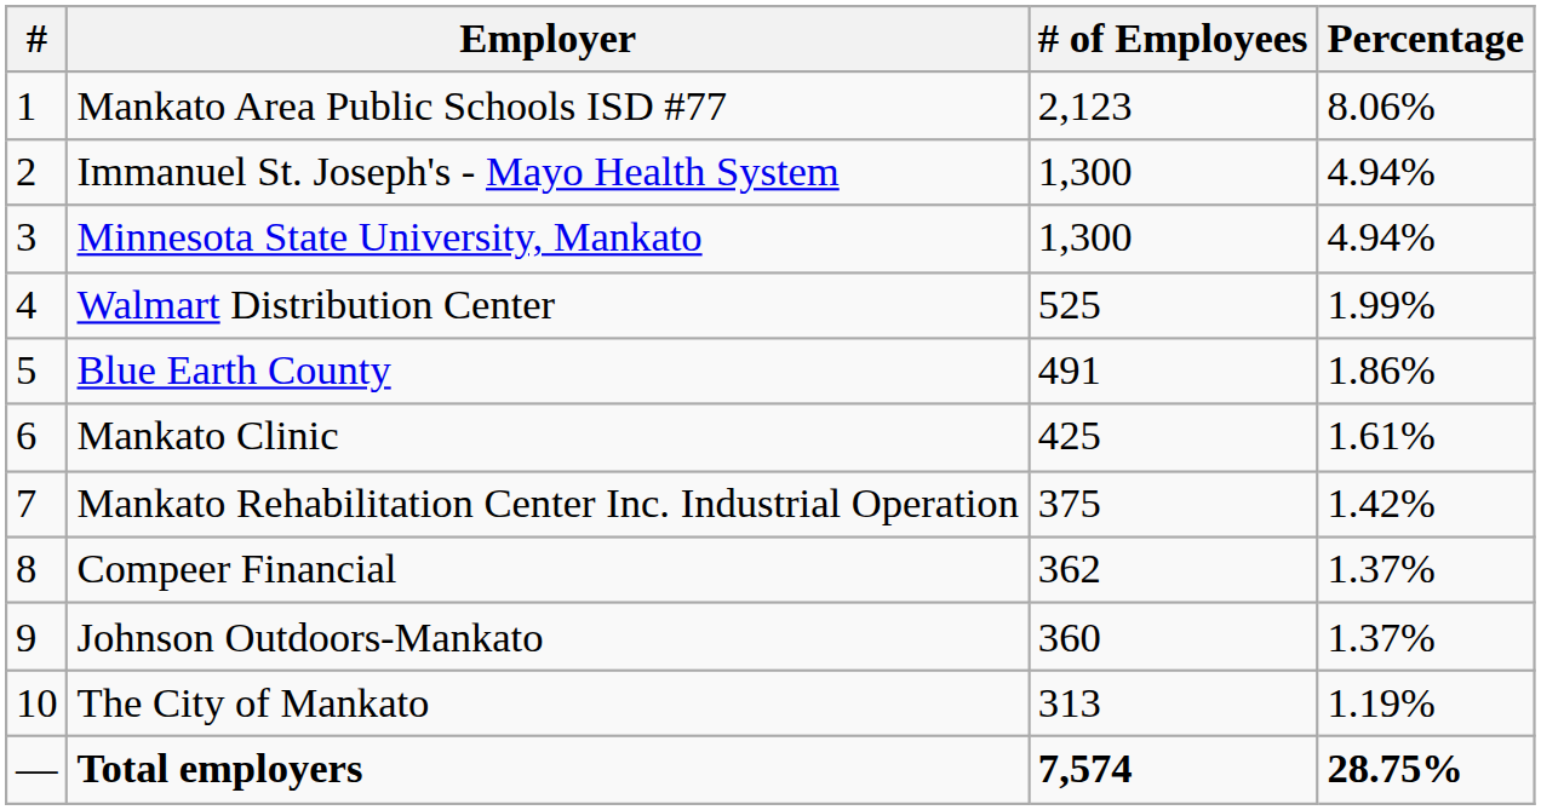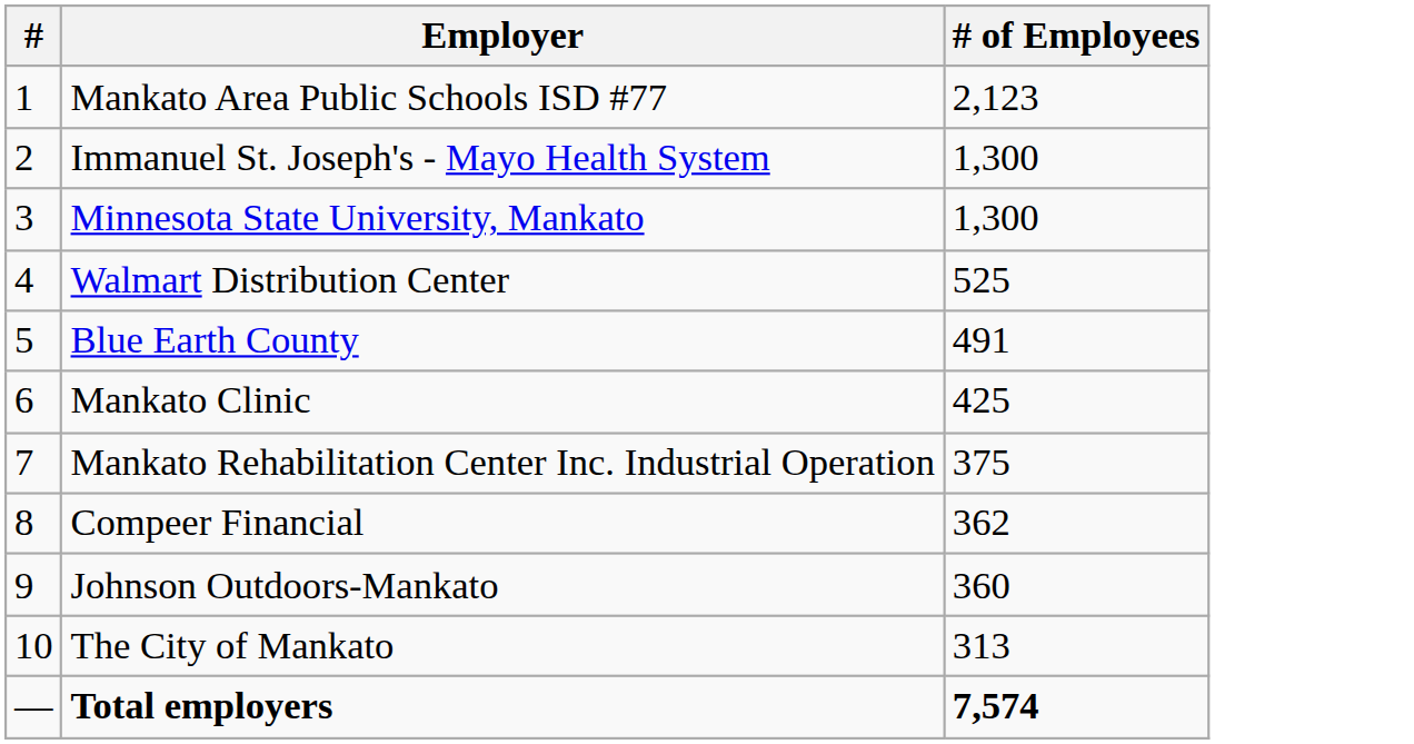- column: Percentage | 8.06% | 4.94% | 4.94% | 1.99% | 1.86% | 1.61% | 1.42% | 1.37% | 1.37% | 1.19% | 28.75%
